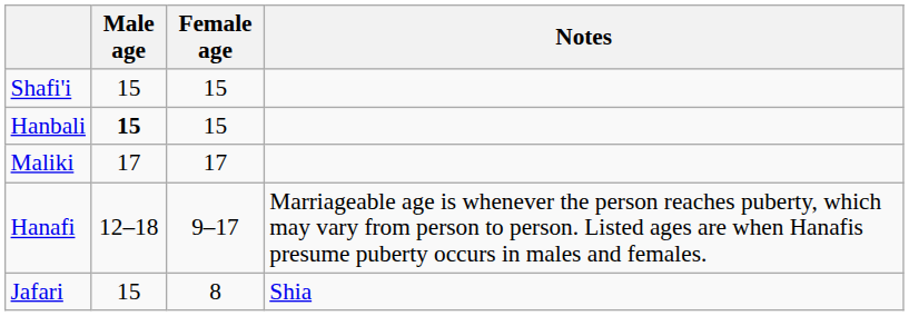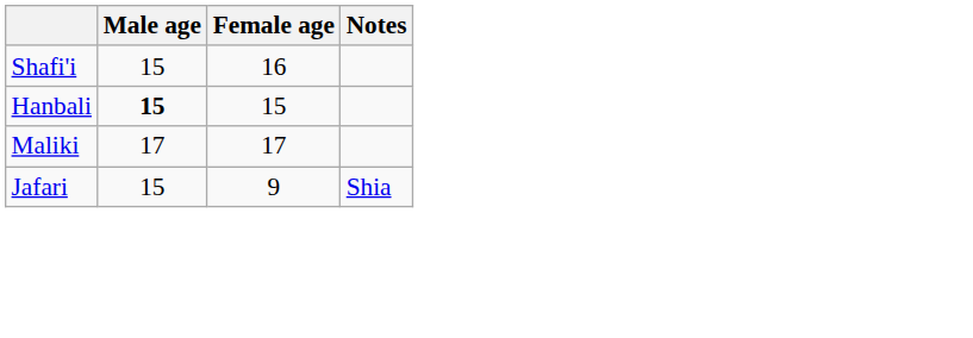Shafi'i | Female age: 15 -> 16
- row: Hanafi | 12–18 | 9–17 | Marriageable age is whenever the person reaches puberty, which may vary from person to person. Listed ages are when Hanafis presume puberty occurs in males and females.
Jafari | Female age: 8 -> 9
